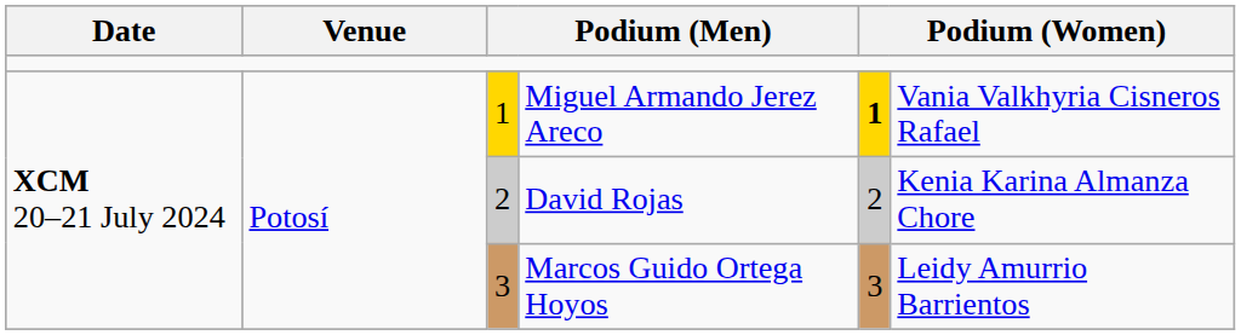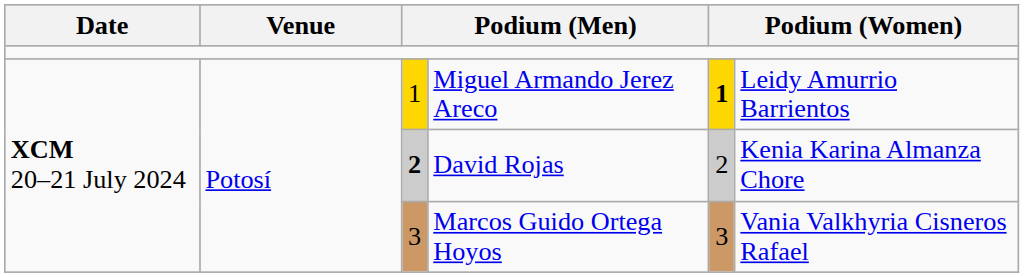Miguel Armando Jerez Areco | column 6: Vania Valkhyria Cisneros Rafael -> Leidy Amurrio Barrientos
David Rojas | column 3: normal -> bold
Marcos Guido Ortega Hoyos | column 6: Leidy Amurrio Barrientos -> Vania Valkhyria Cisneros Rafael
